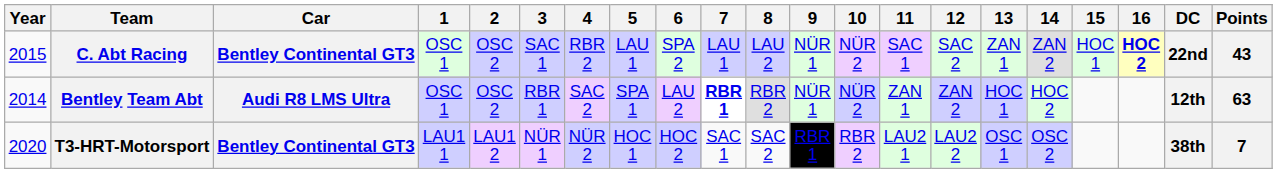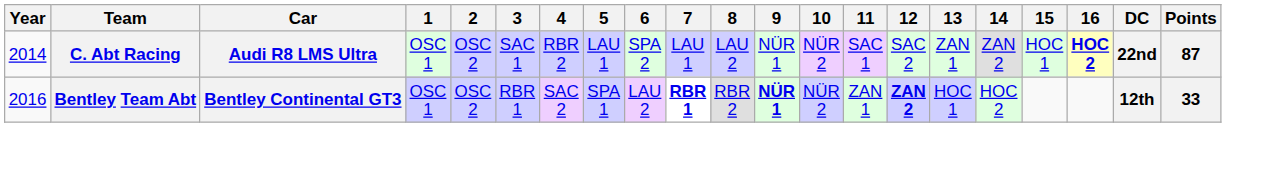C. Abt Racing | Year: 2015 -> 2014
C. Abt Racing | Car: Bentley Continental GT3 -> Audi R8 LMS Ultra
C. Abt Racing | Points: 43 -> 87
Bentley Team Abt | Year: 2014 -> 2016
Bentley Team Abt | Car: Audi R8 LMS Ultra -> Bentley Continental GT3
Bentley Team Abt | 9: normal -> bold
Bentley Team Abt | 12: normal -> bold
Bentley Team Abt | Points: 63 -> 33
- row: 2020 | T3-HRT-Motorsport | Bentley Continental GT3 | LAU1 1 | LAU1 2 | NÜR 1 | NÜR 2 | HOC 1 | HOC 2 | SAC 1 | SAC 2 | RBR 1 | RBR 2 | LAU2 1 | LAU2 2 | OSC 1 | OSC 2 | 38th | 7
